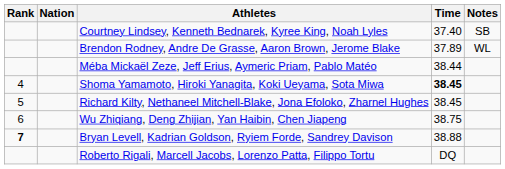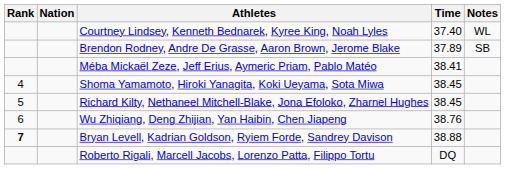Courtney Lindsey, Kenneth Bednarek, Kyree King, Noah Lyles | Notes: SB -> WL
Brendon Rodney, Andre De Grasse, Aaron Brown, Jerome Blake | Notes: WL -> SB
Méba Mickaël Zeze, Jeff Erius, Aymeric Priam, Pablo Matéo | Time: 38.44 -> 38.41
Shoma Yamamoto, Hiroki Yanagita, Koki Ueyama, Sota Miwa | Time: bold -> normal
Wu Zhiqiang, Deng Zhijian, Yan Haibin, Chen Jiapeng | Time: 38.75 -> 38.76
